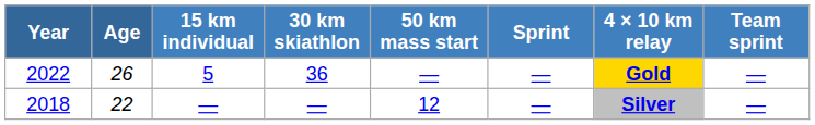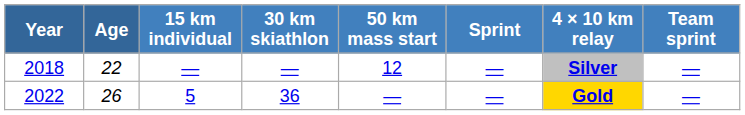rows swapped: 2018 <-> 2022
